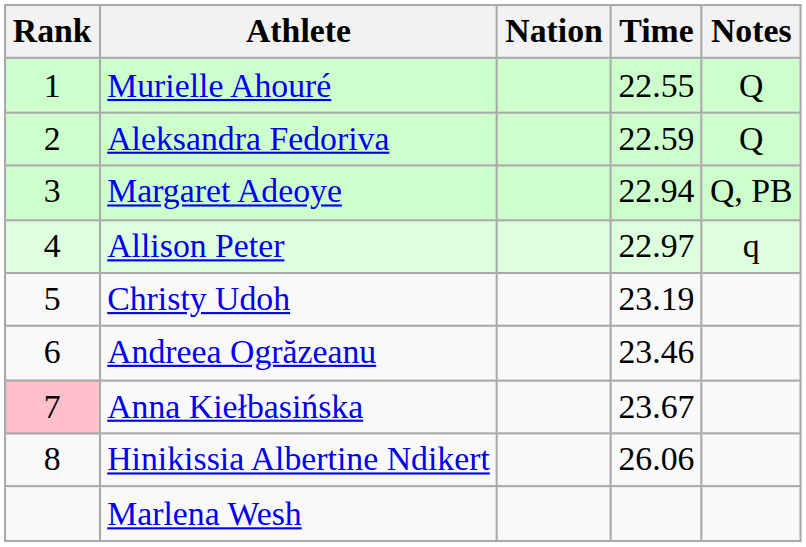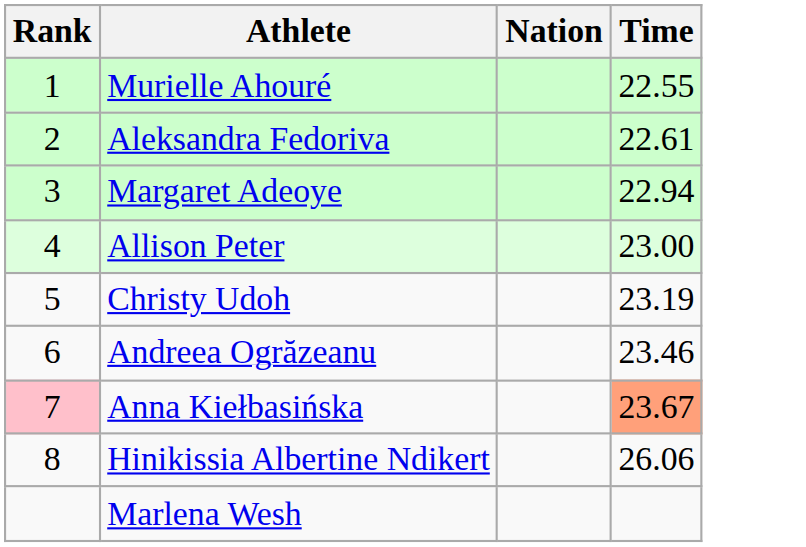- column: Notes | Q | Q | Q, PB | q
Aleksandra Fedoriva | Time: 22.59 -> 22.61
Allison Peter | Time: 22.97 -> 23.00
Anna Kiełbasińska | Time: no background -> lightsalmon background
